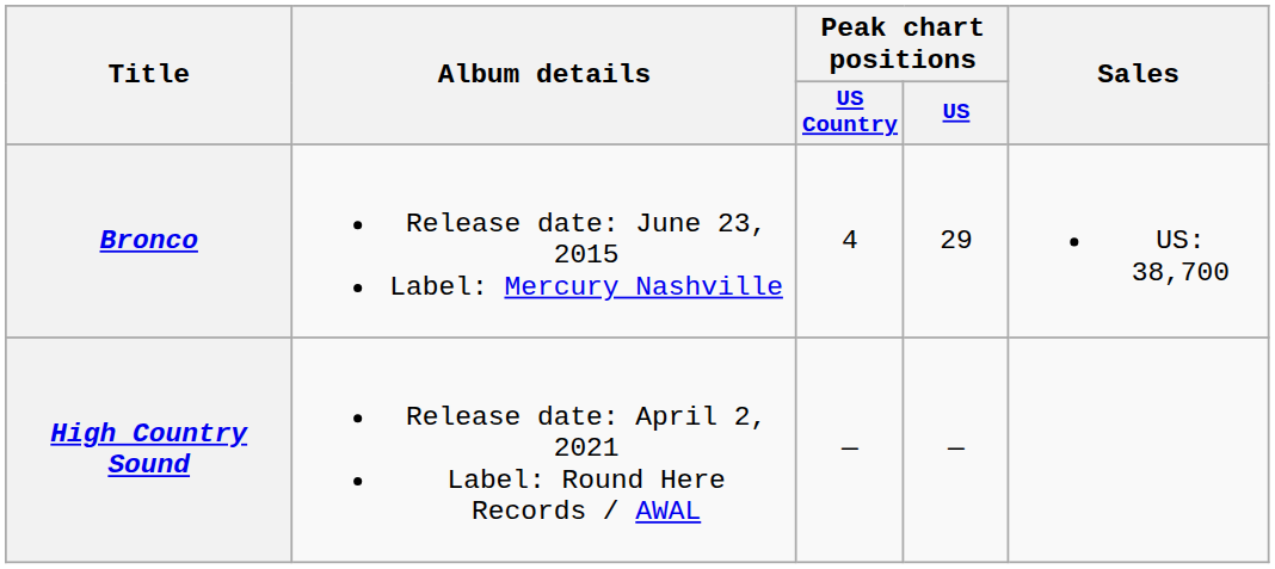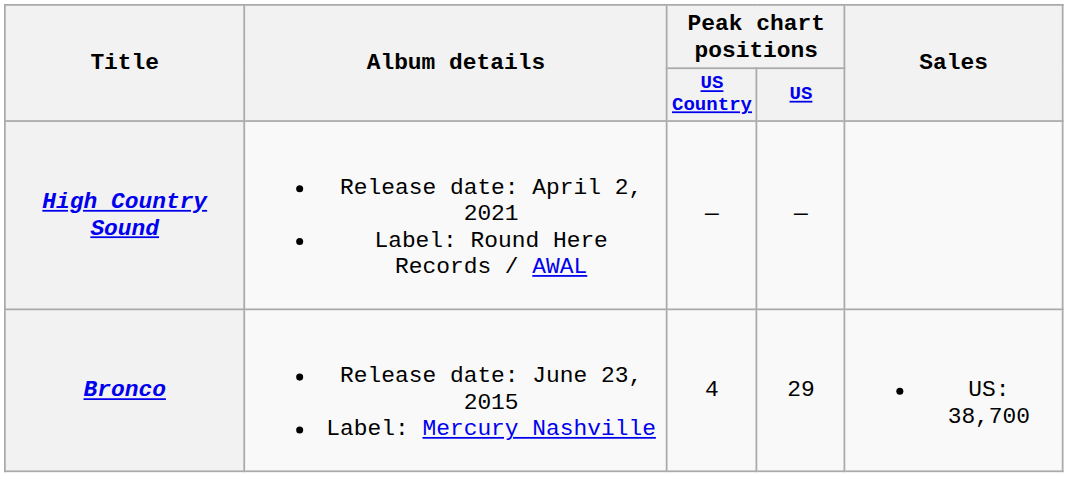rows swapped: Bronco <-> High Country Sound
